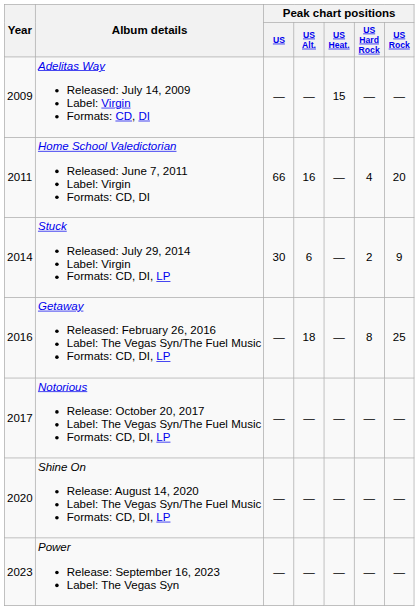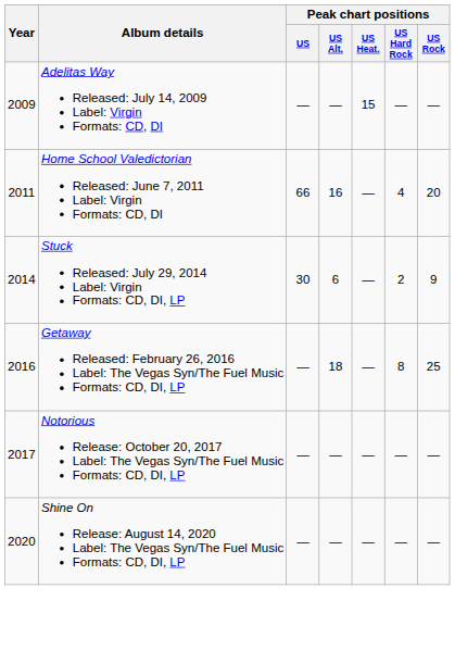- row: 2023 | Power Release: September 16, 2023 Label: The Vegas Syn | — | — | — | — | —
